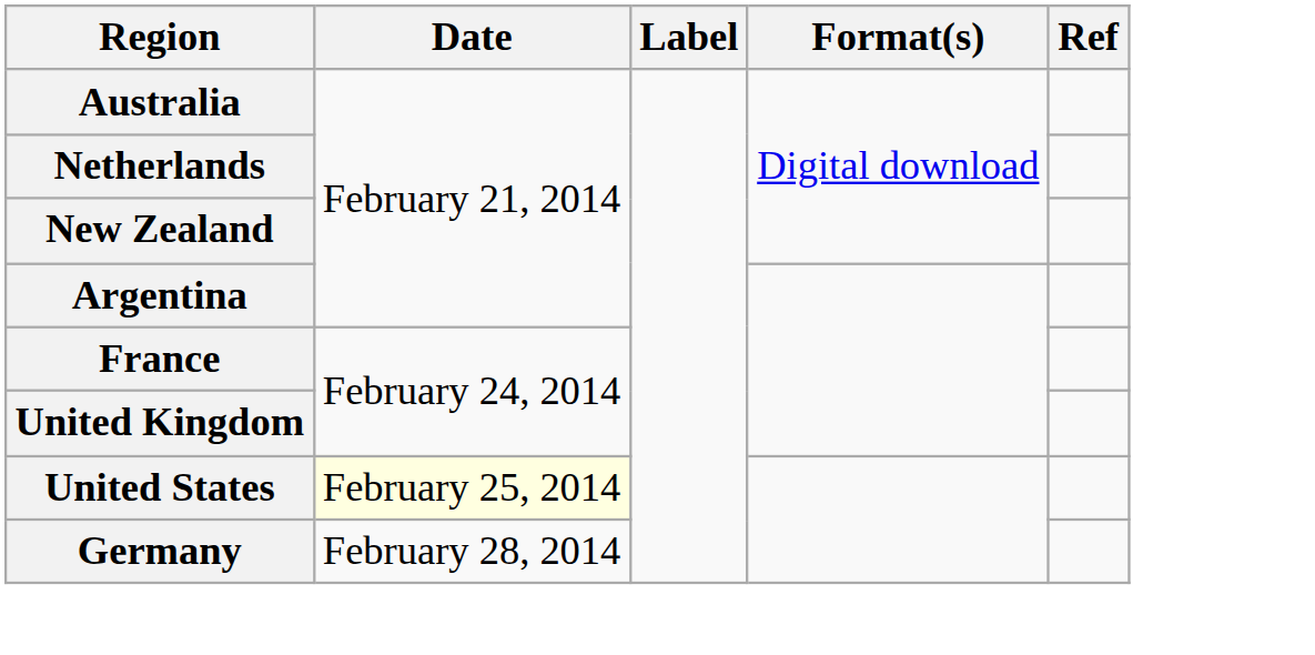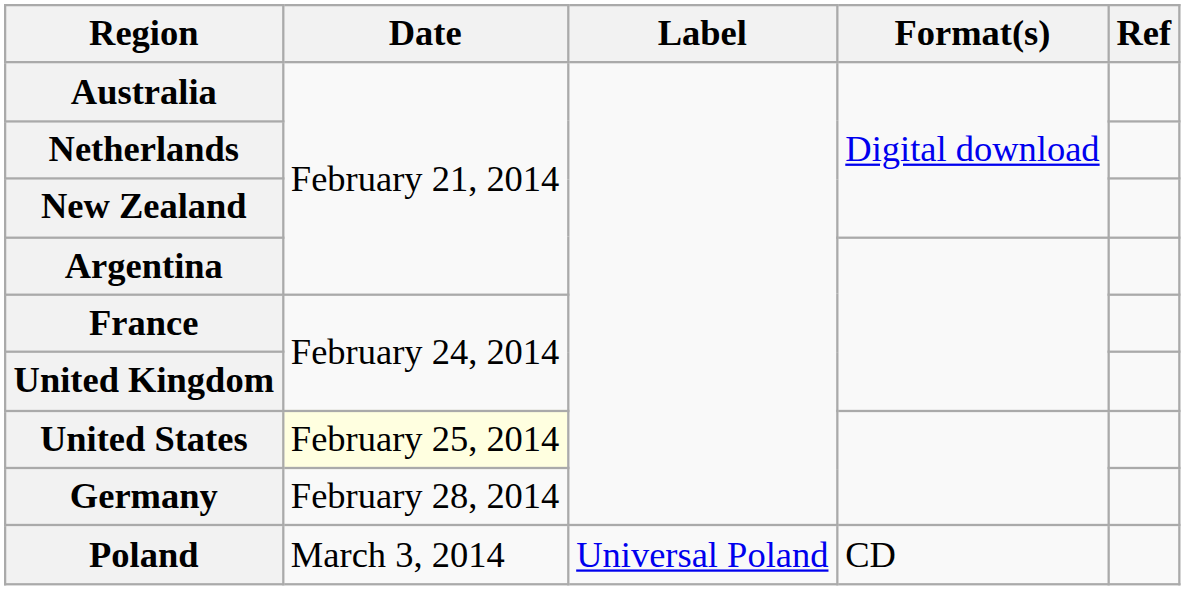+ row: Poland | March 3, 2014 | Universal Poland | CD
